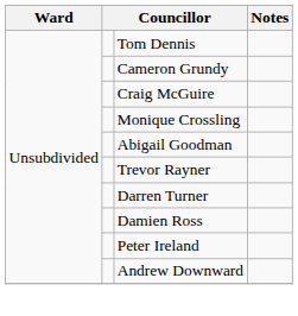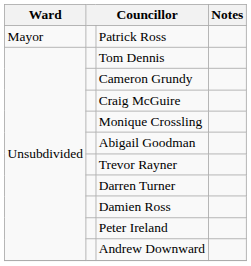+ row: Mayor | Patrick Ross
